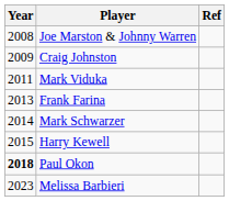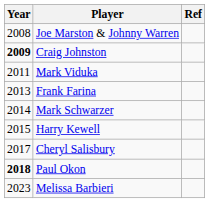Craig Johnston | Year: normal -> bold
+ row: 2017 | Cheryl Salisbury
